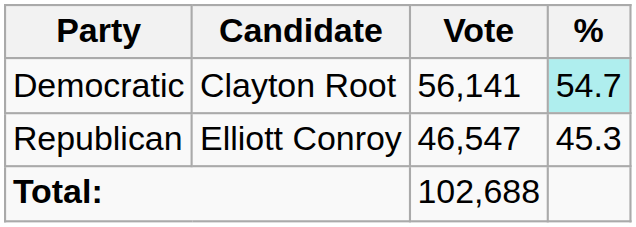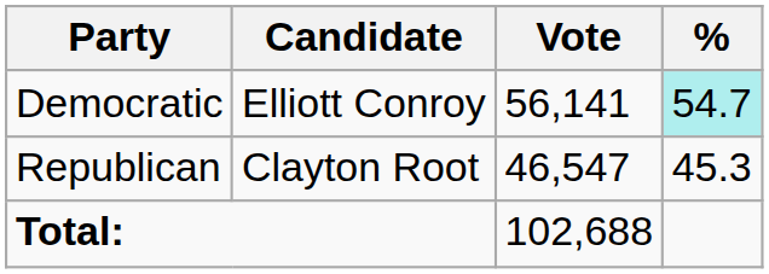Democratic | Candidate: Clayton Root -> Elliott Conroy
Republican | Candidate: Elliott Conroy -> Clayton Root
